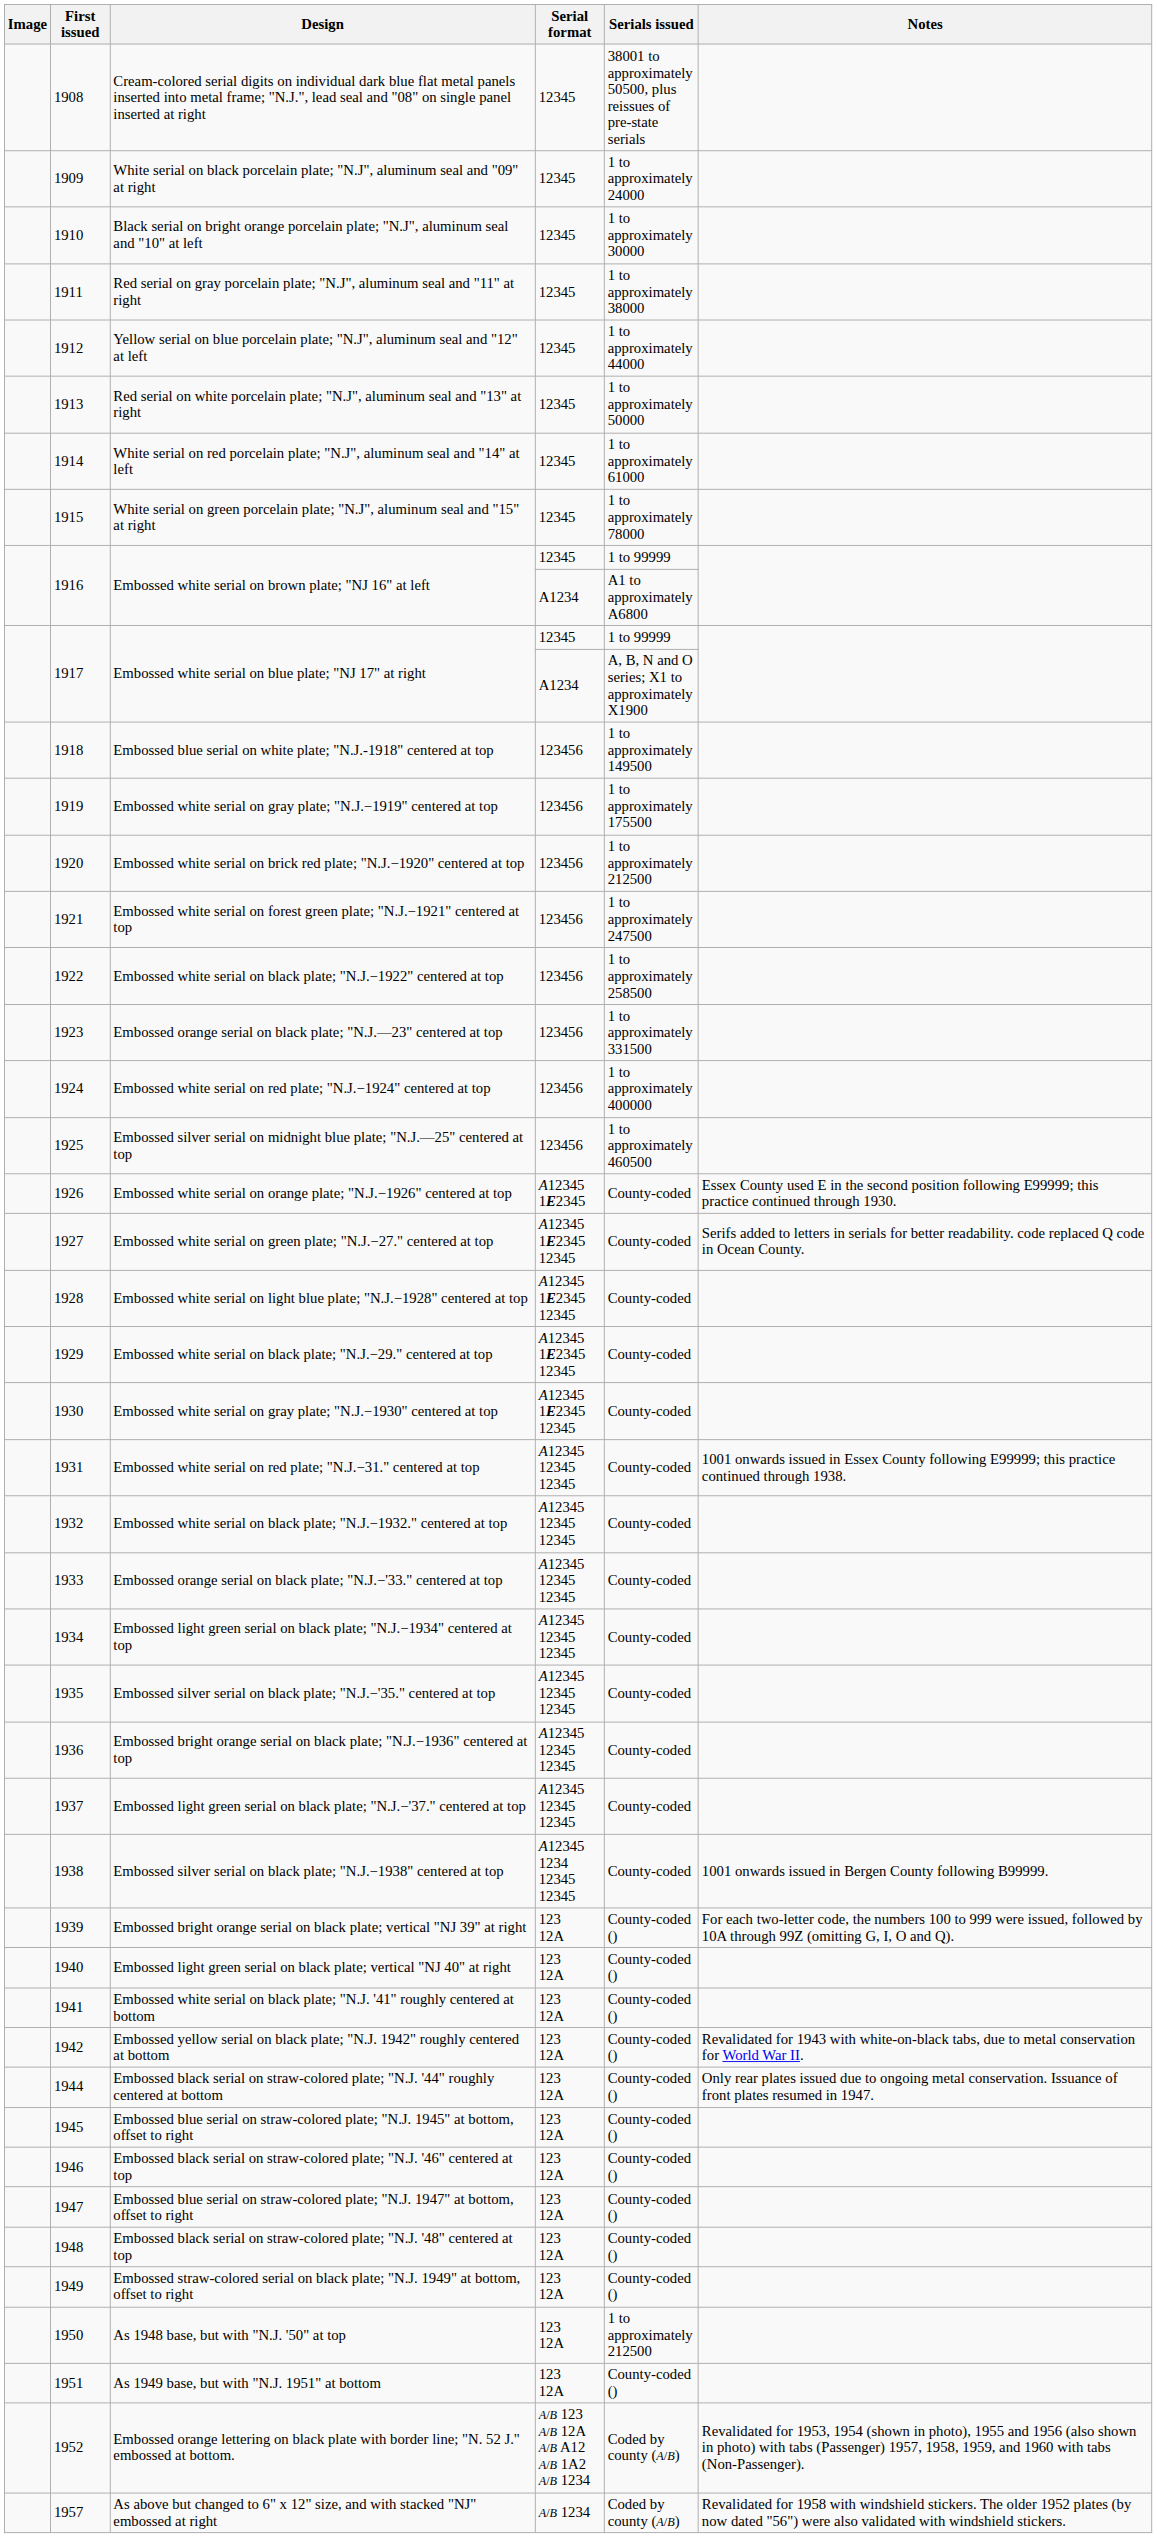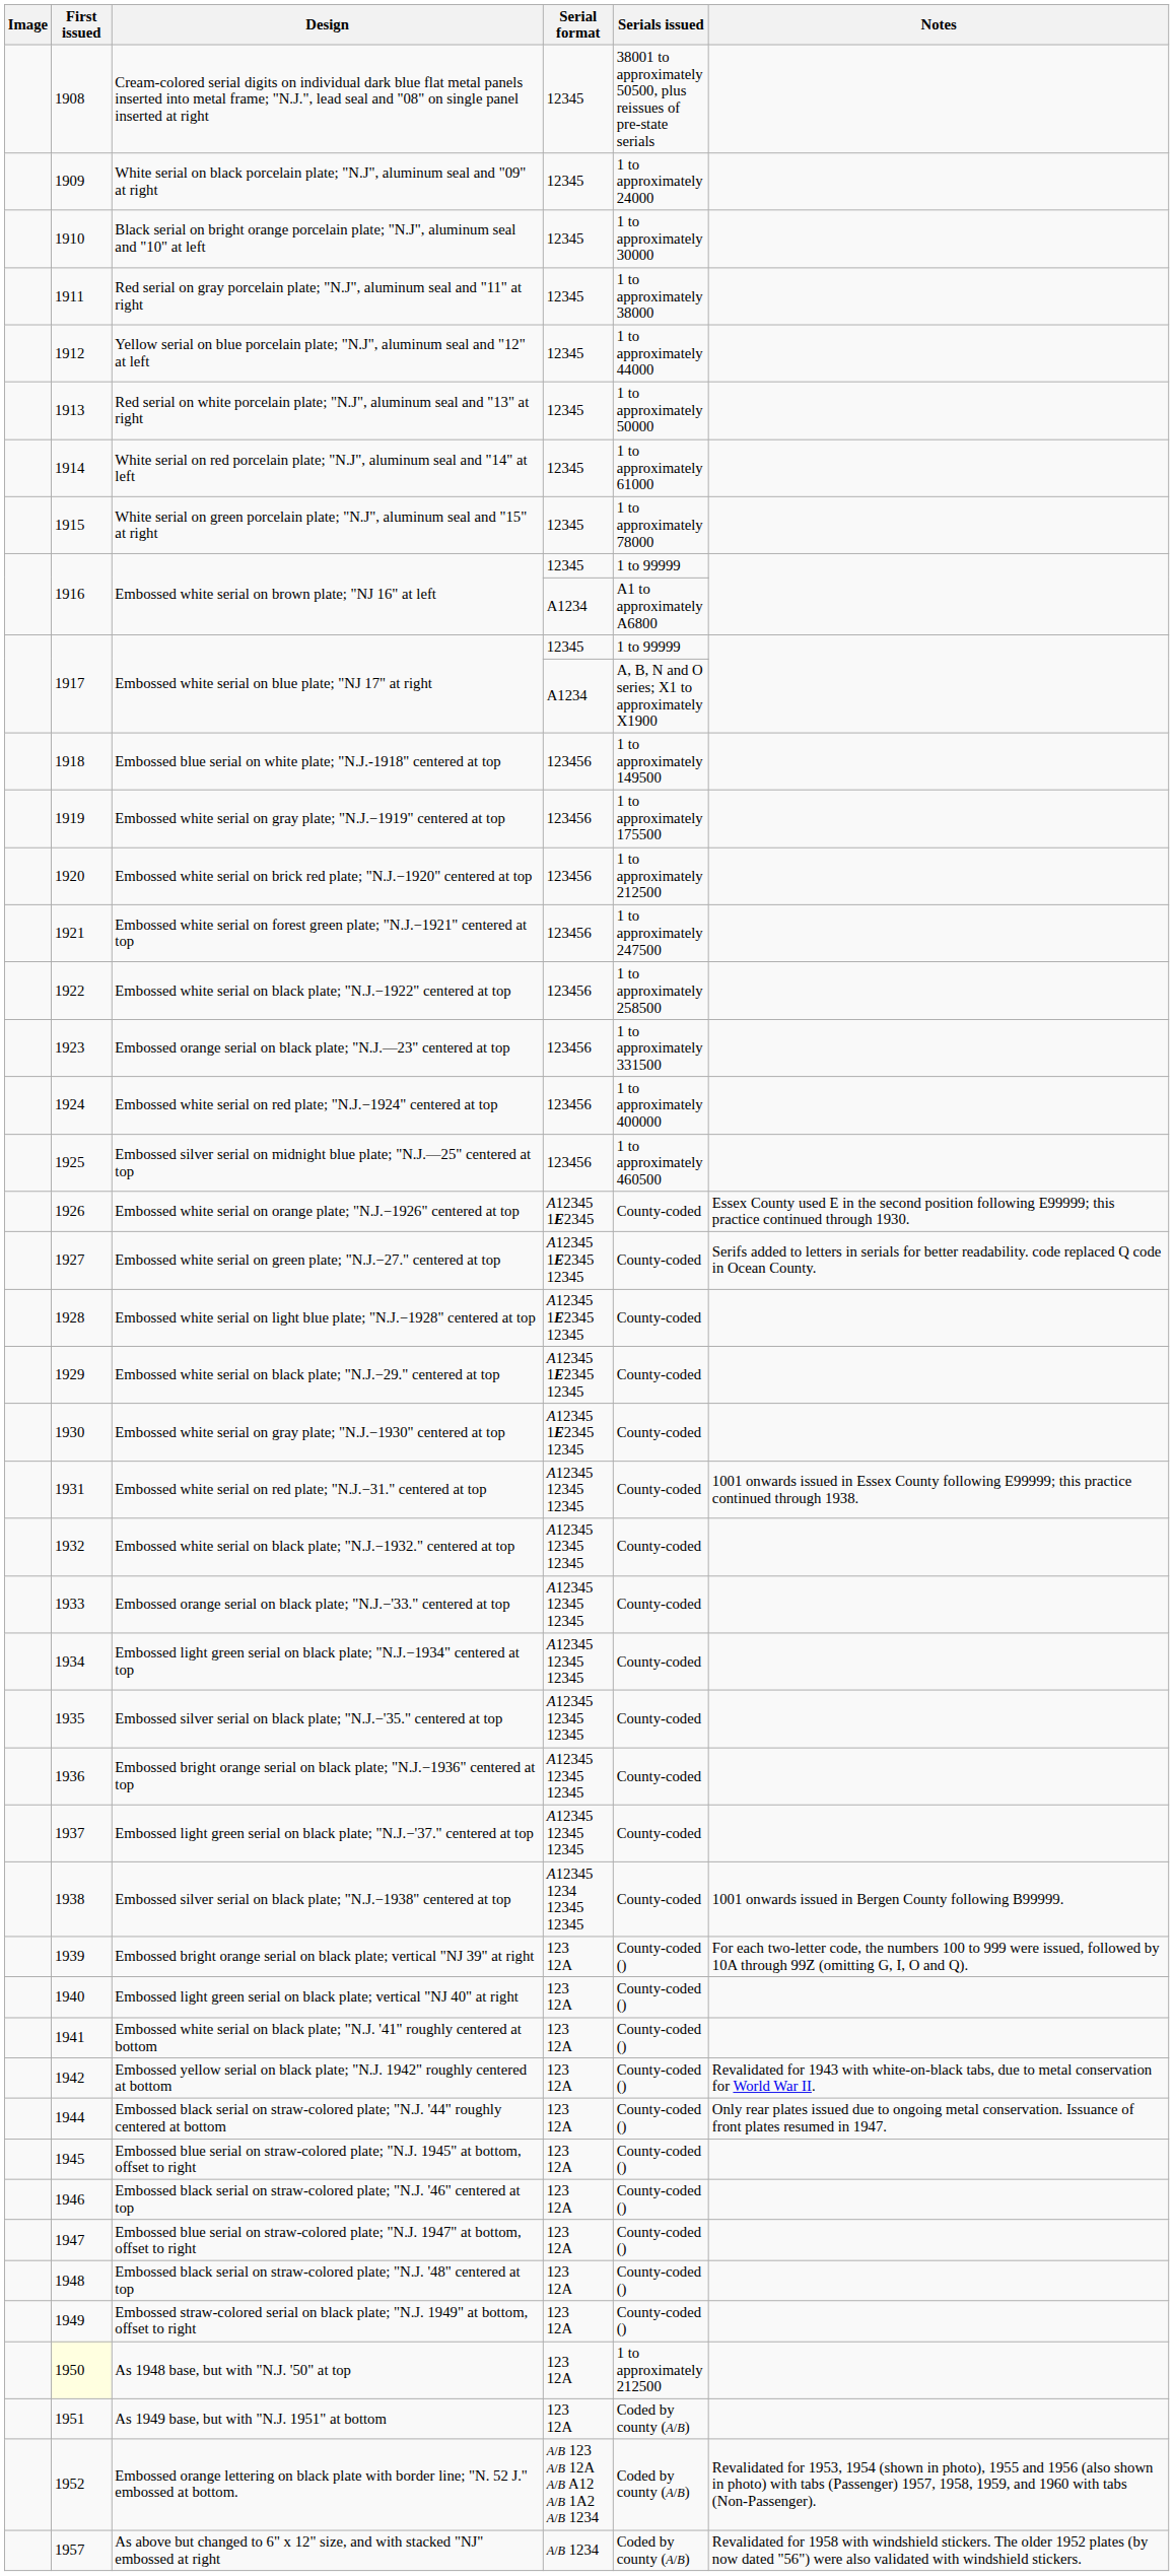As 1948 base, but with "N.J. '50" at top | First issued: no background -> lightyellow background
As 1949 base, but with "N.J. 1951" at bottom | Serials issued: County-coded () -> Coded by county (A/B)
